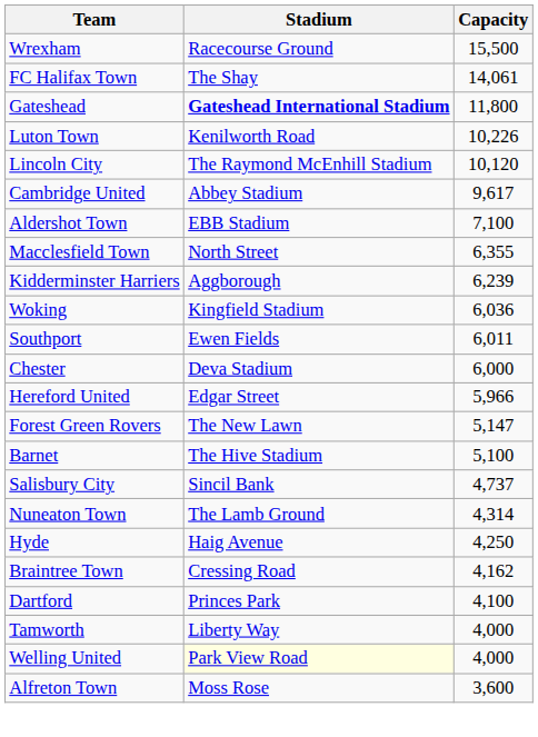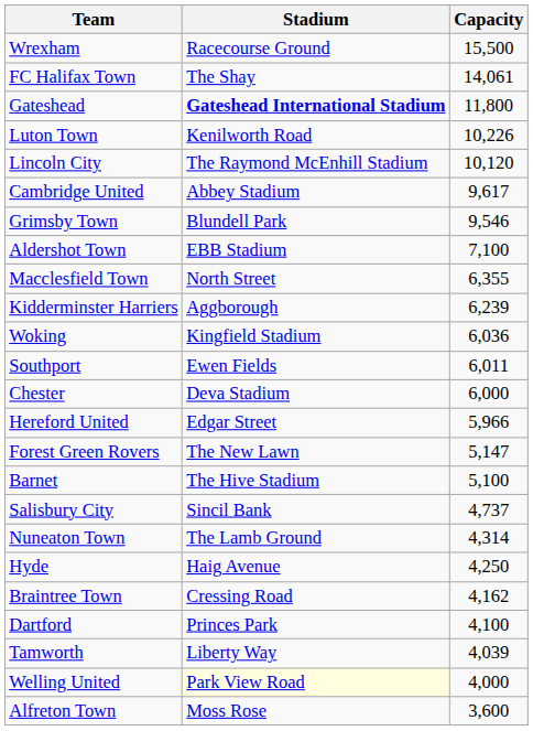+ row: Grimsby Town | Blundell Park | 9,546
Tamworth | Capacity: 4,000 -> 4,039
